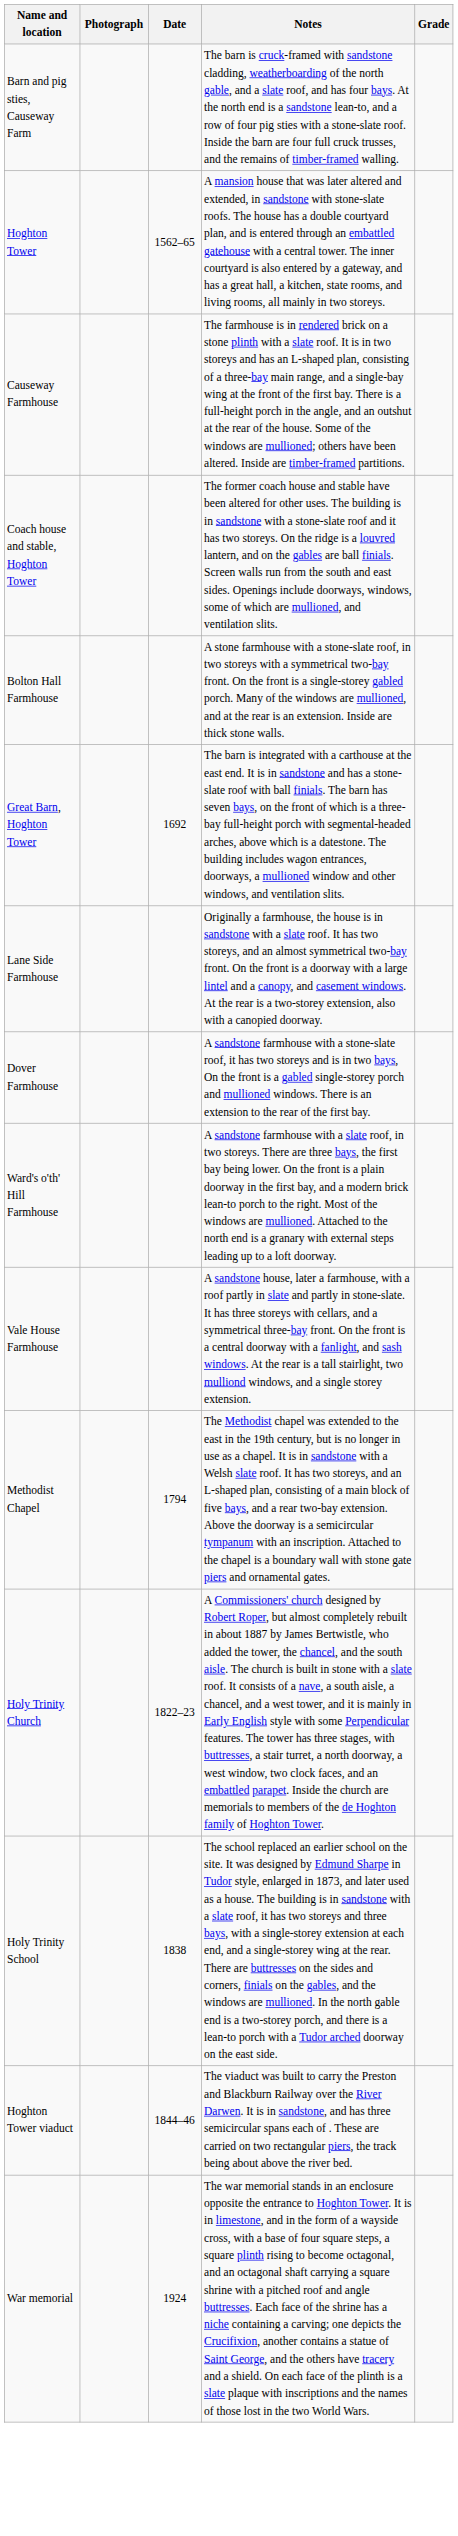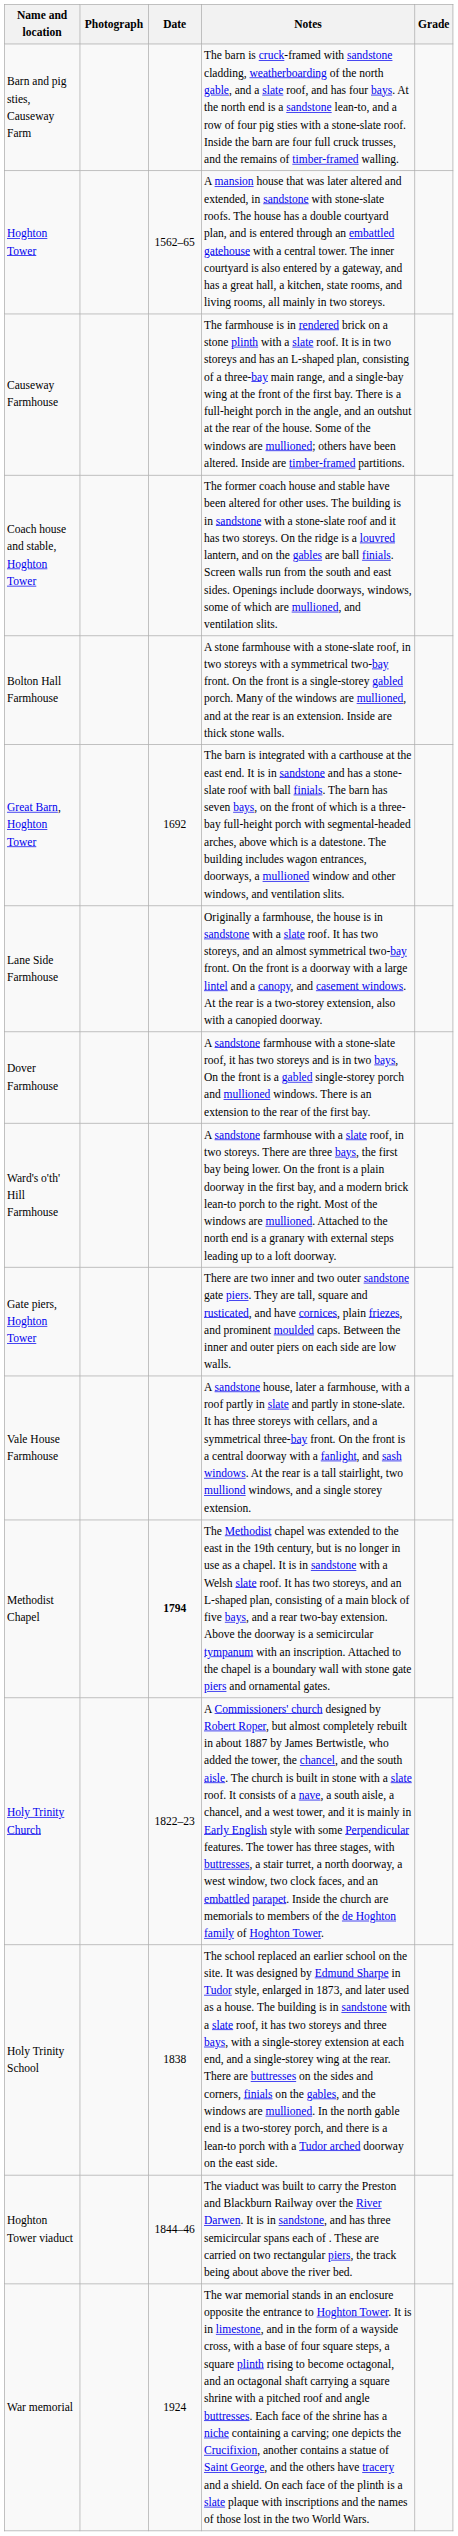+ row: Gate piers, Hoghton Tower | There are two inner and two outer sandstone gate piers. They are tall, square and rusticated, and have cornices, plain friezes, and prominent moulded caps. Between the inner and outer piers on each side are low walls.
Methodist Chapel | Date: normal -> bold
